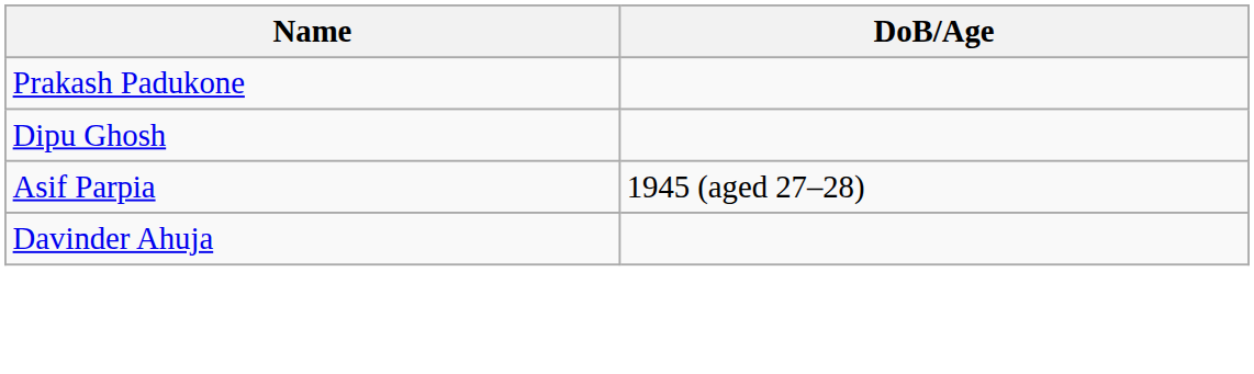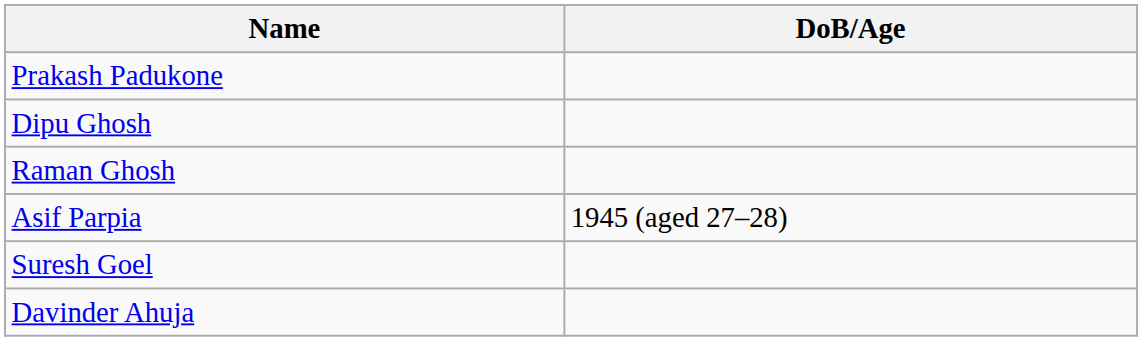+ row: Raman Ghosh
+ row: Suresh Goel
